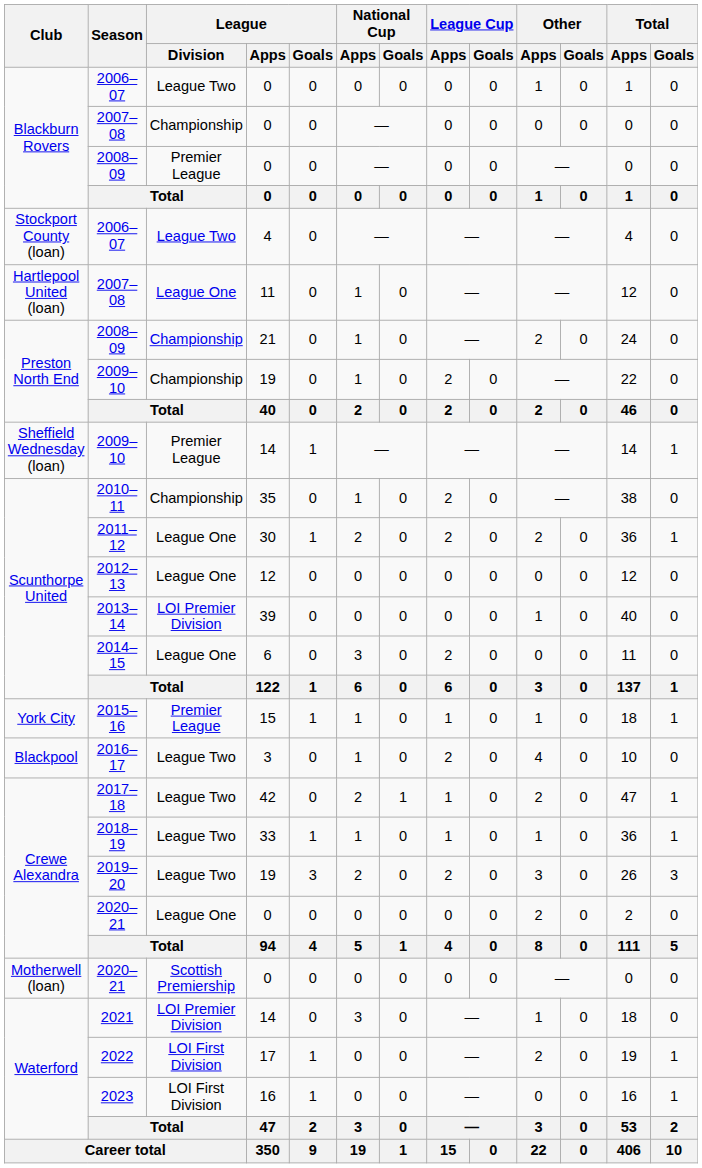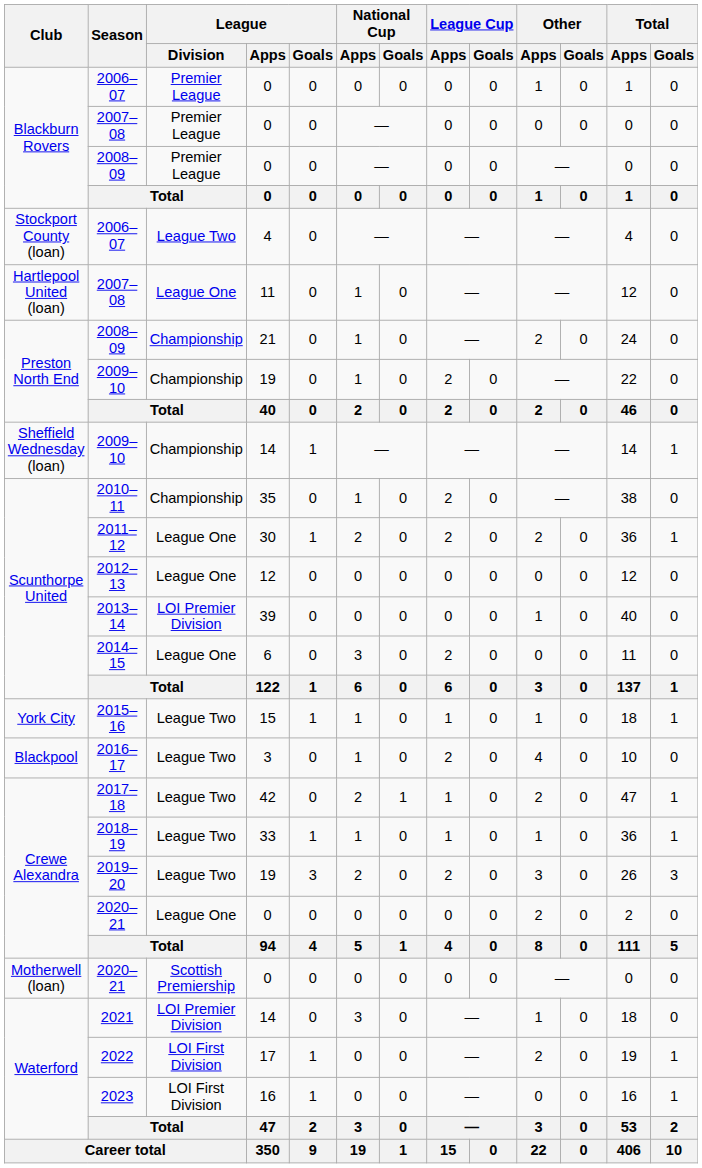Blackburn Rovers / 2006–07 | League / Division: League Two -> Premier League
Blackburn Rovers / 2007–08 | League / Division: Championship -> Premier League
Sheffield Wednesday (loan) / 2009–10 | League / Division: Premier League -> Championship
2015–16 | League / Division: Premier League -> League Two
